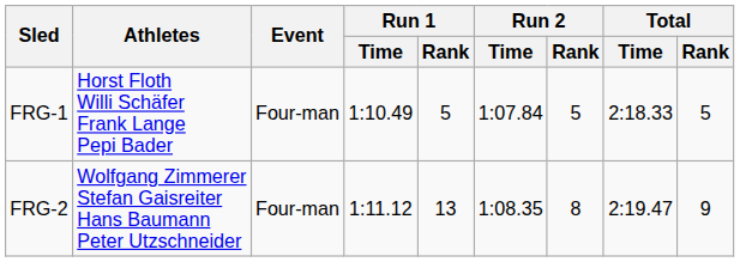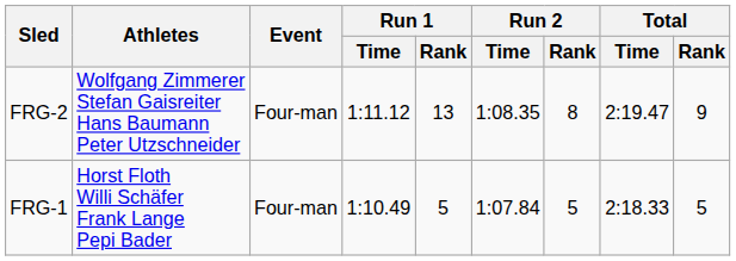rows swapped: FRG-1 <-> FRG-2
